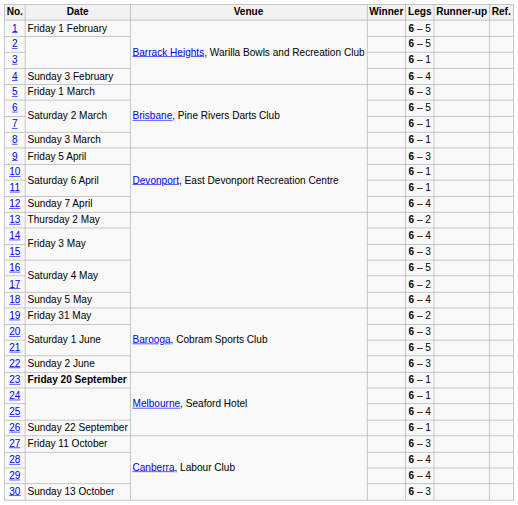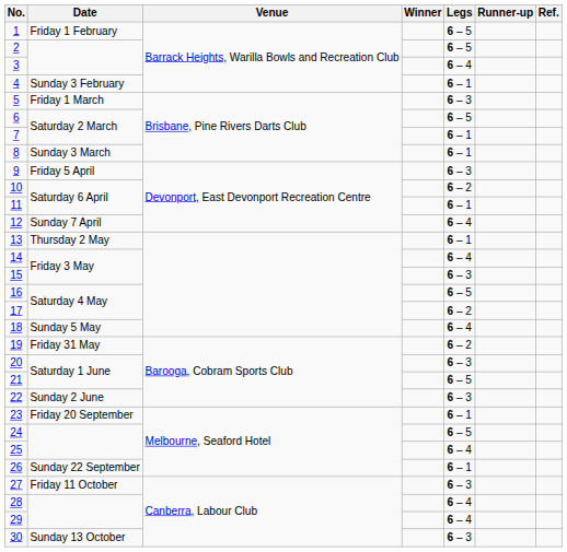3 | Legs: 6 – 1 -> 6 – 4
4 | Legs: 6 – 4 -> 6 – 1
10 | Legs: 6 – 1 -> 6 – 2
13 | Legs: 6 – 2 -> 6 – 1
23 | Date: bold -> normal
24 | Legs: 6 – 1 -> 6 – 5
